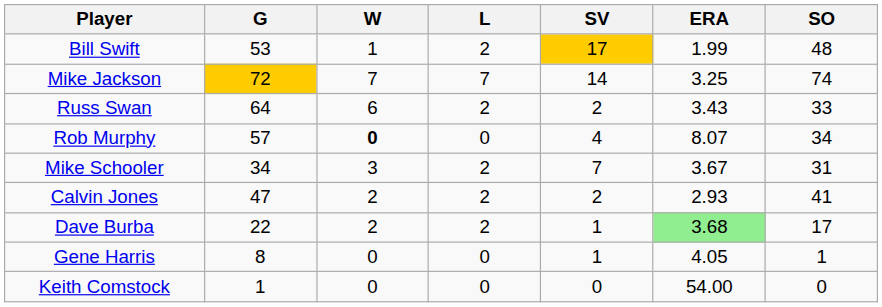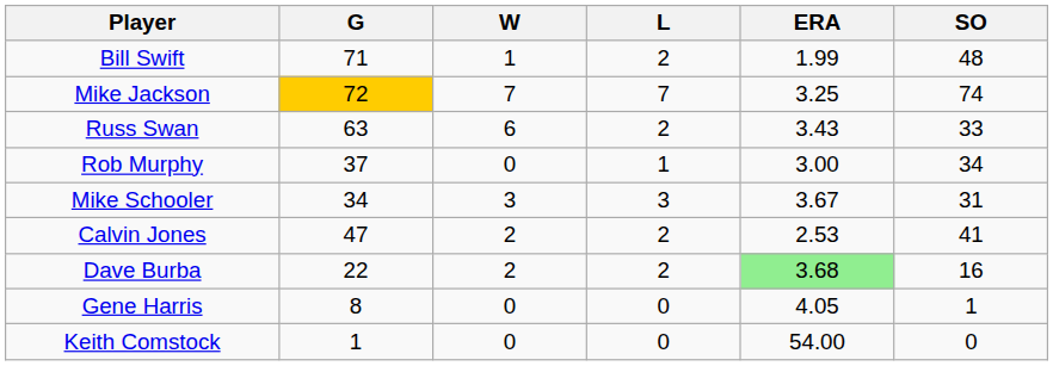- column: SV | 17 | 14 | 2 | 4 | 7 | 2 | 1 | 1 | 0
Bill Swift | G: 53 -> 71
Russ Swan | G: 64 -> 63
Rob Murphy | G: 57 -> 37
Rob Murphy | W: bold -> normal
Rob Murphy | L: 0 -> 1
Rob Murphy | ERA: 8.07 -> 3.00
Mike Schooler | L: 2 -> 3
Calvin Jones | ERA: 2.93 -> 2.53
Dave Burba | SO: 17 -> 16
